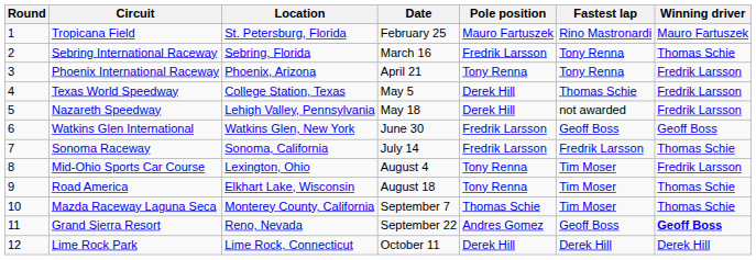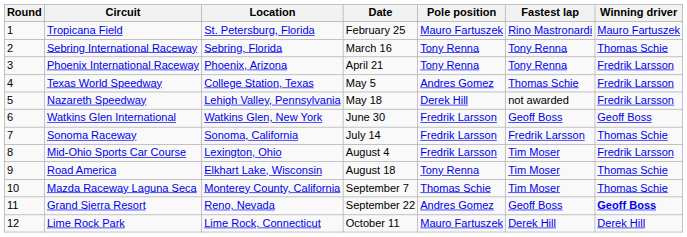Sebring International Raceway | Pole position: Fredrik Larsson -> Tony Renna
Texas World Speedway | Pole position: Derek Hill -> Andres Gomez
Mid-Ohio Sports Car Course | Pole position: Tony Renna -> Fredrik Larsson
Lime Rock Park | Pole position: Derek Hill -> Mauro Fartuszek
